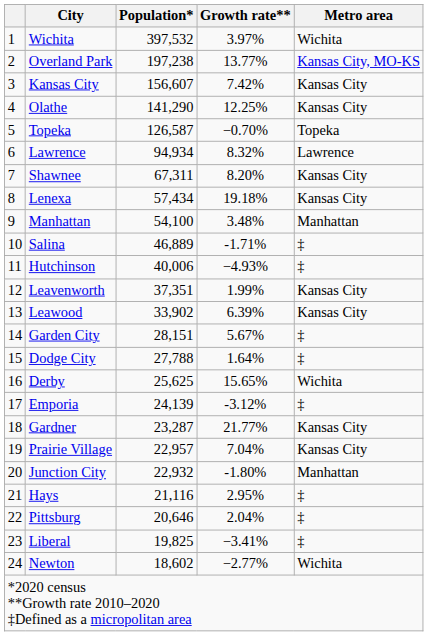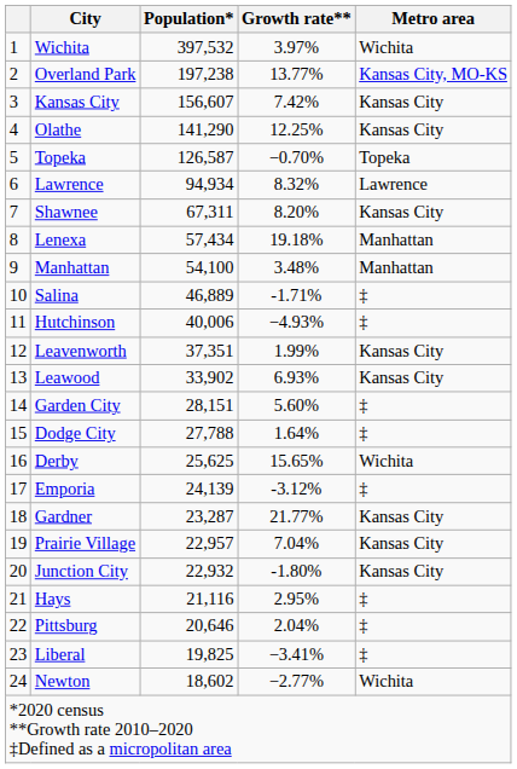Lenexa | Metro area: Kansas City -> Manhattan
Leawood | Growth rate**: 6.39% -> 6.93%
Garden City | Growth rate**: 5.67% -> 5.60%
Junction City | Metro area: Manhattan -> Kansas City
